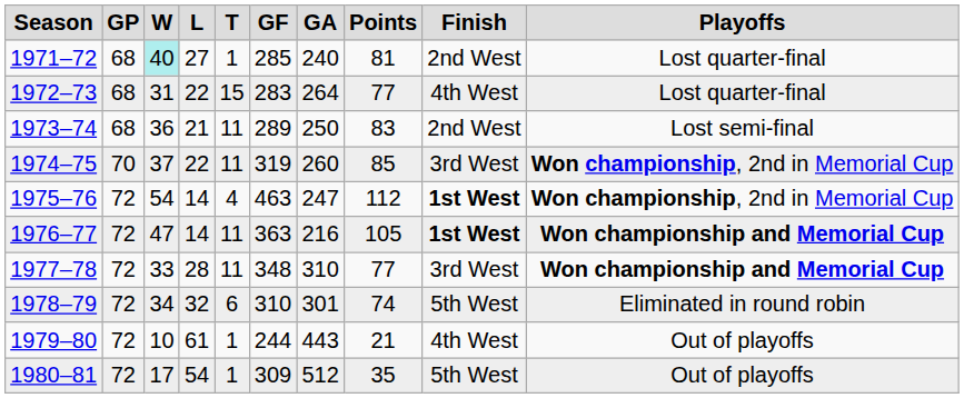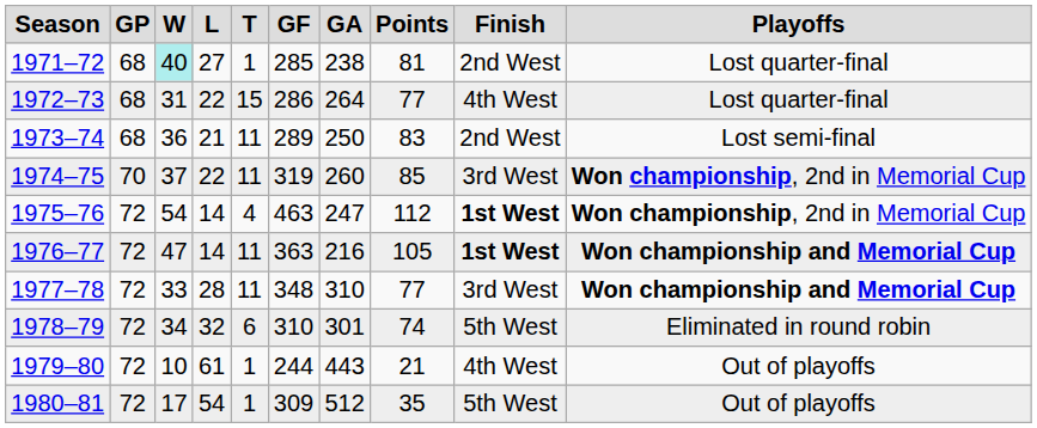1971–72 | GA: 240 -> 238
1972–73 | GF: 283 -> 286
